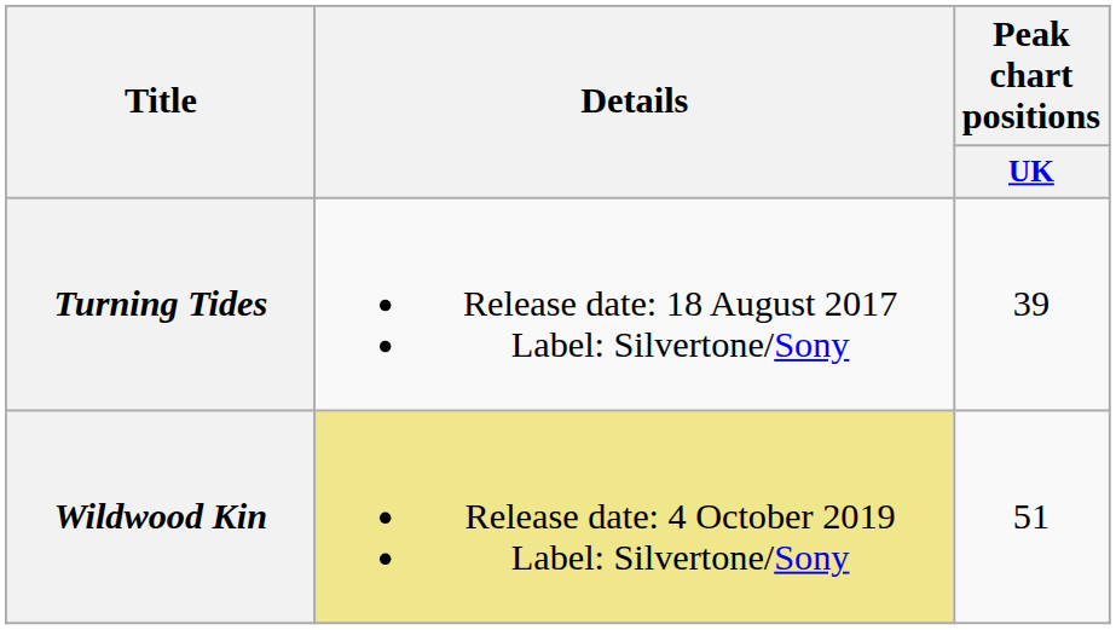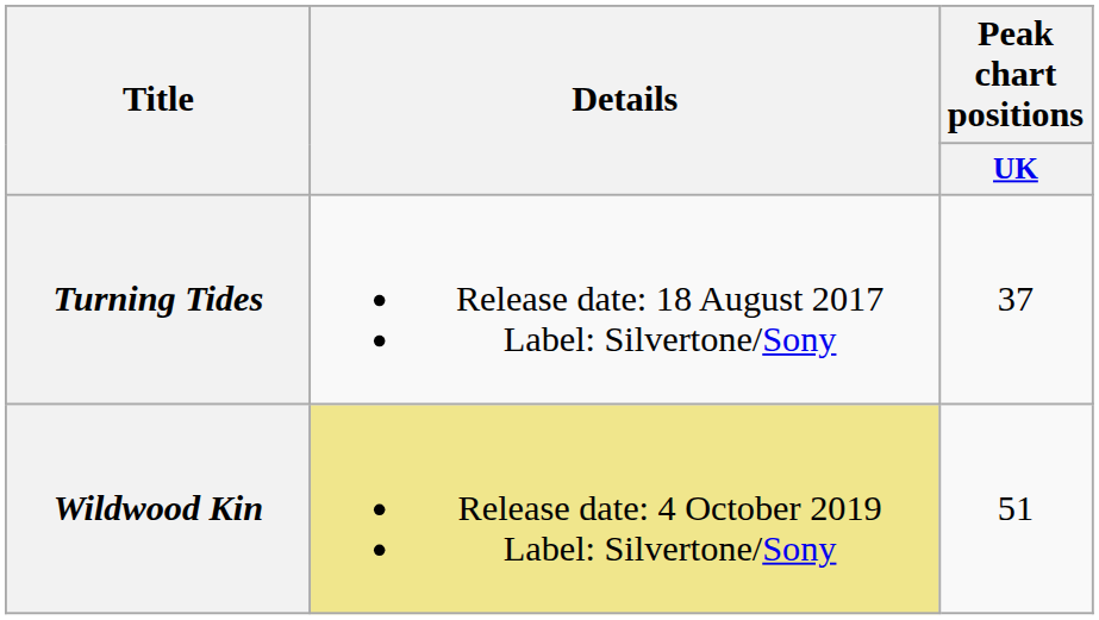Turning Tides | Peak chart positions / UK: 39 -> 37
